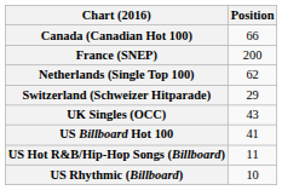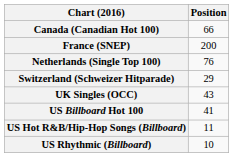Netherlands (Single Top 100) | Position: 62 -> 76
